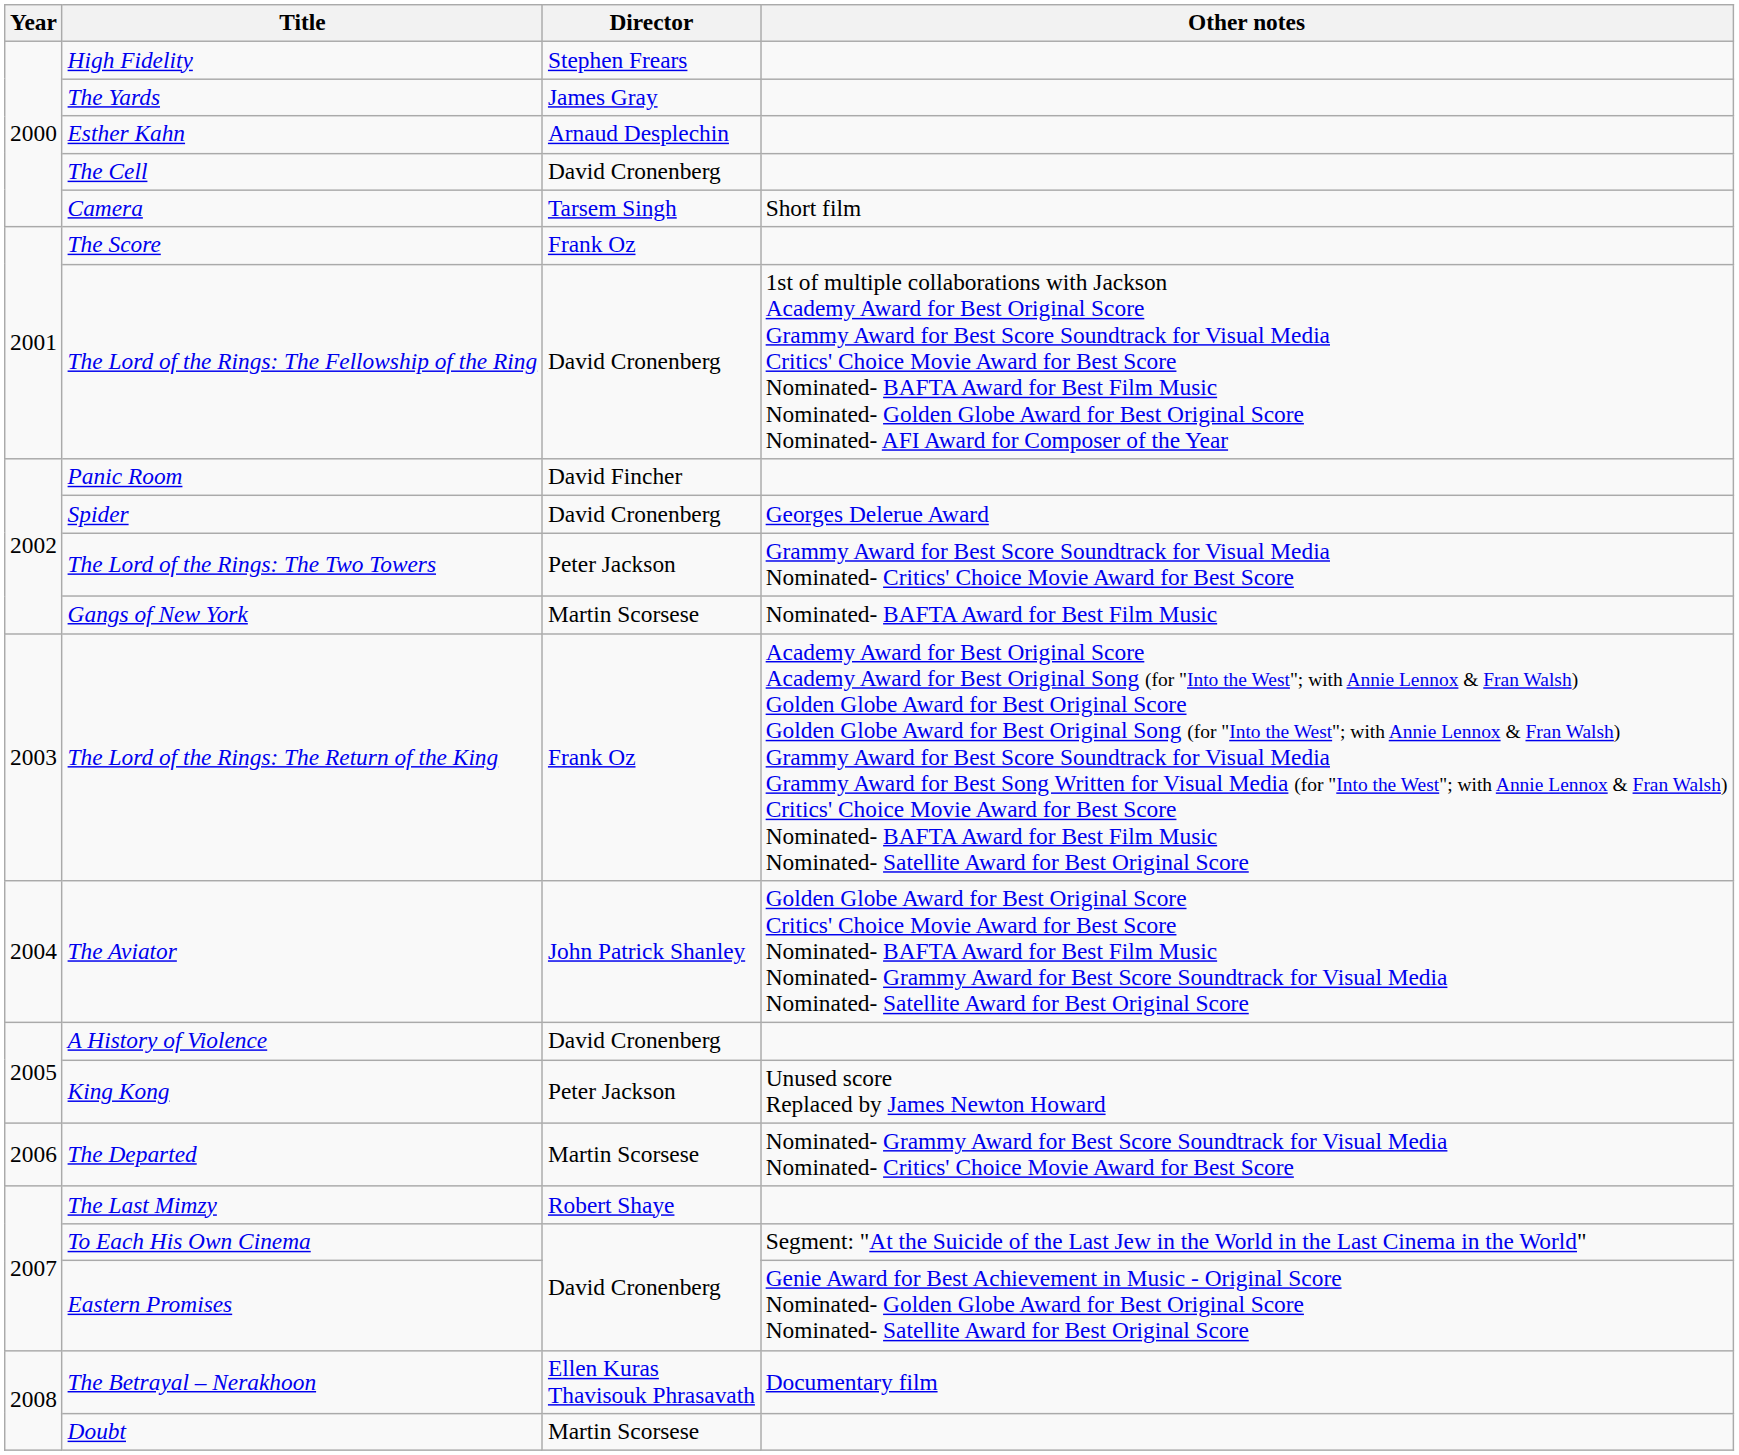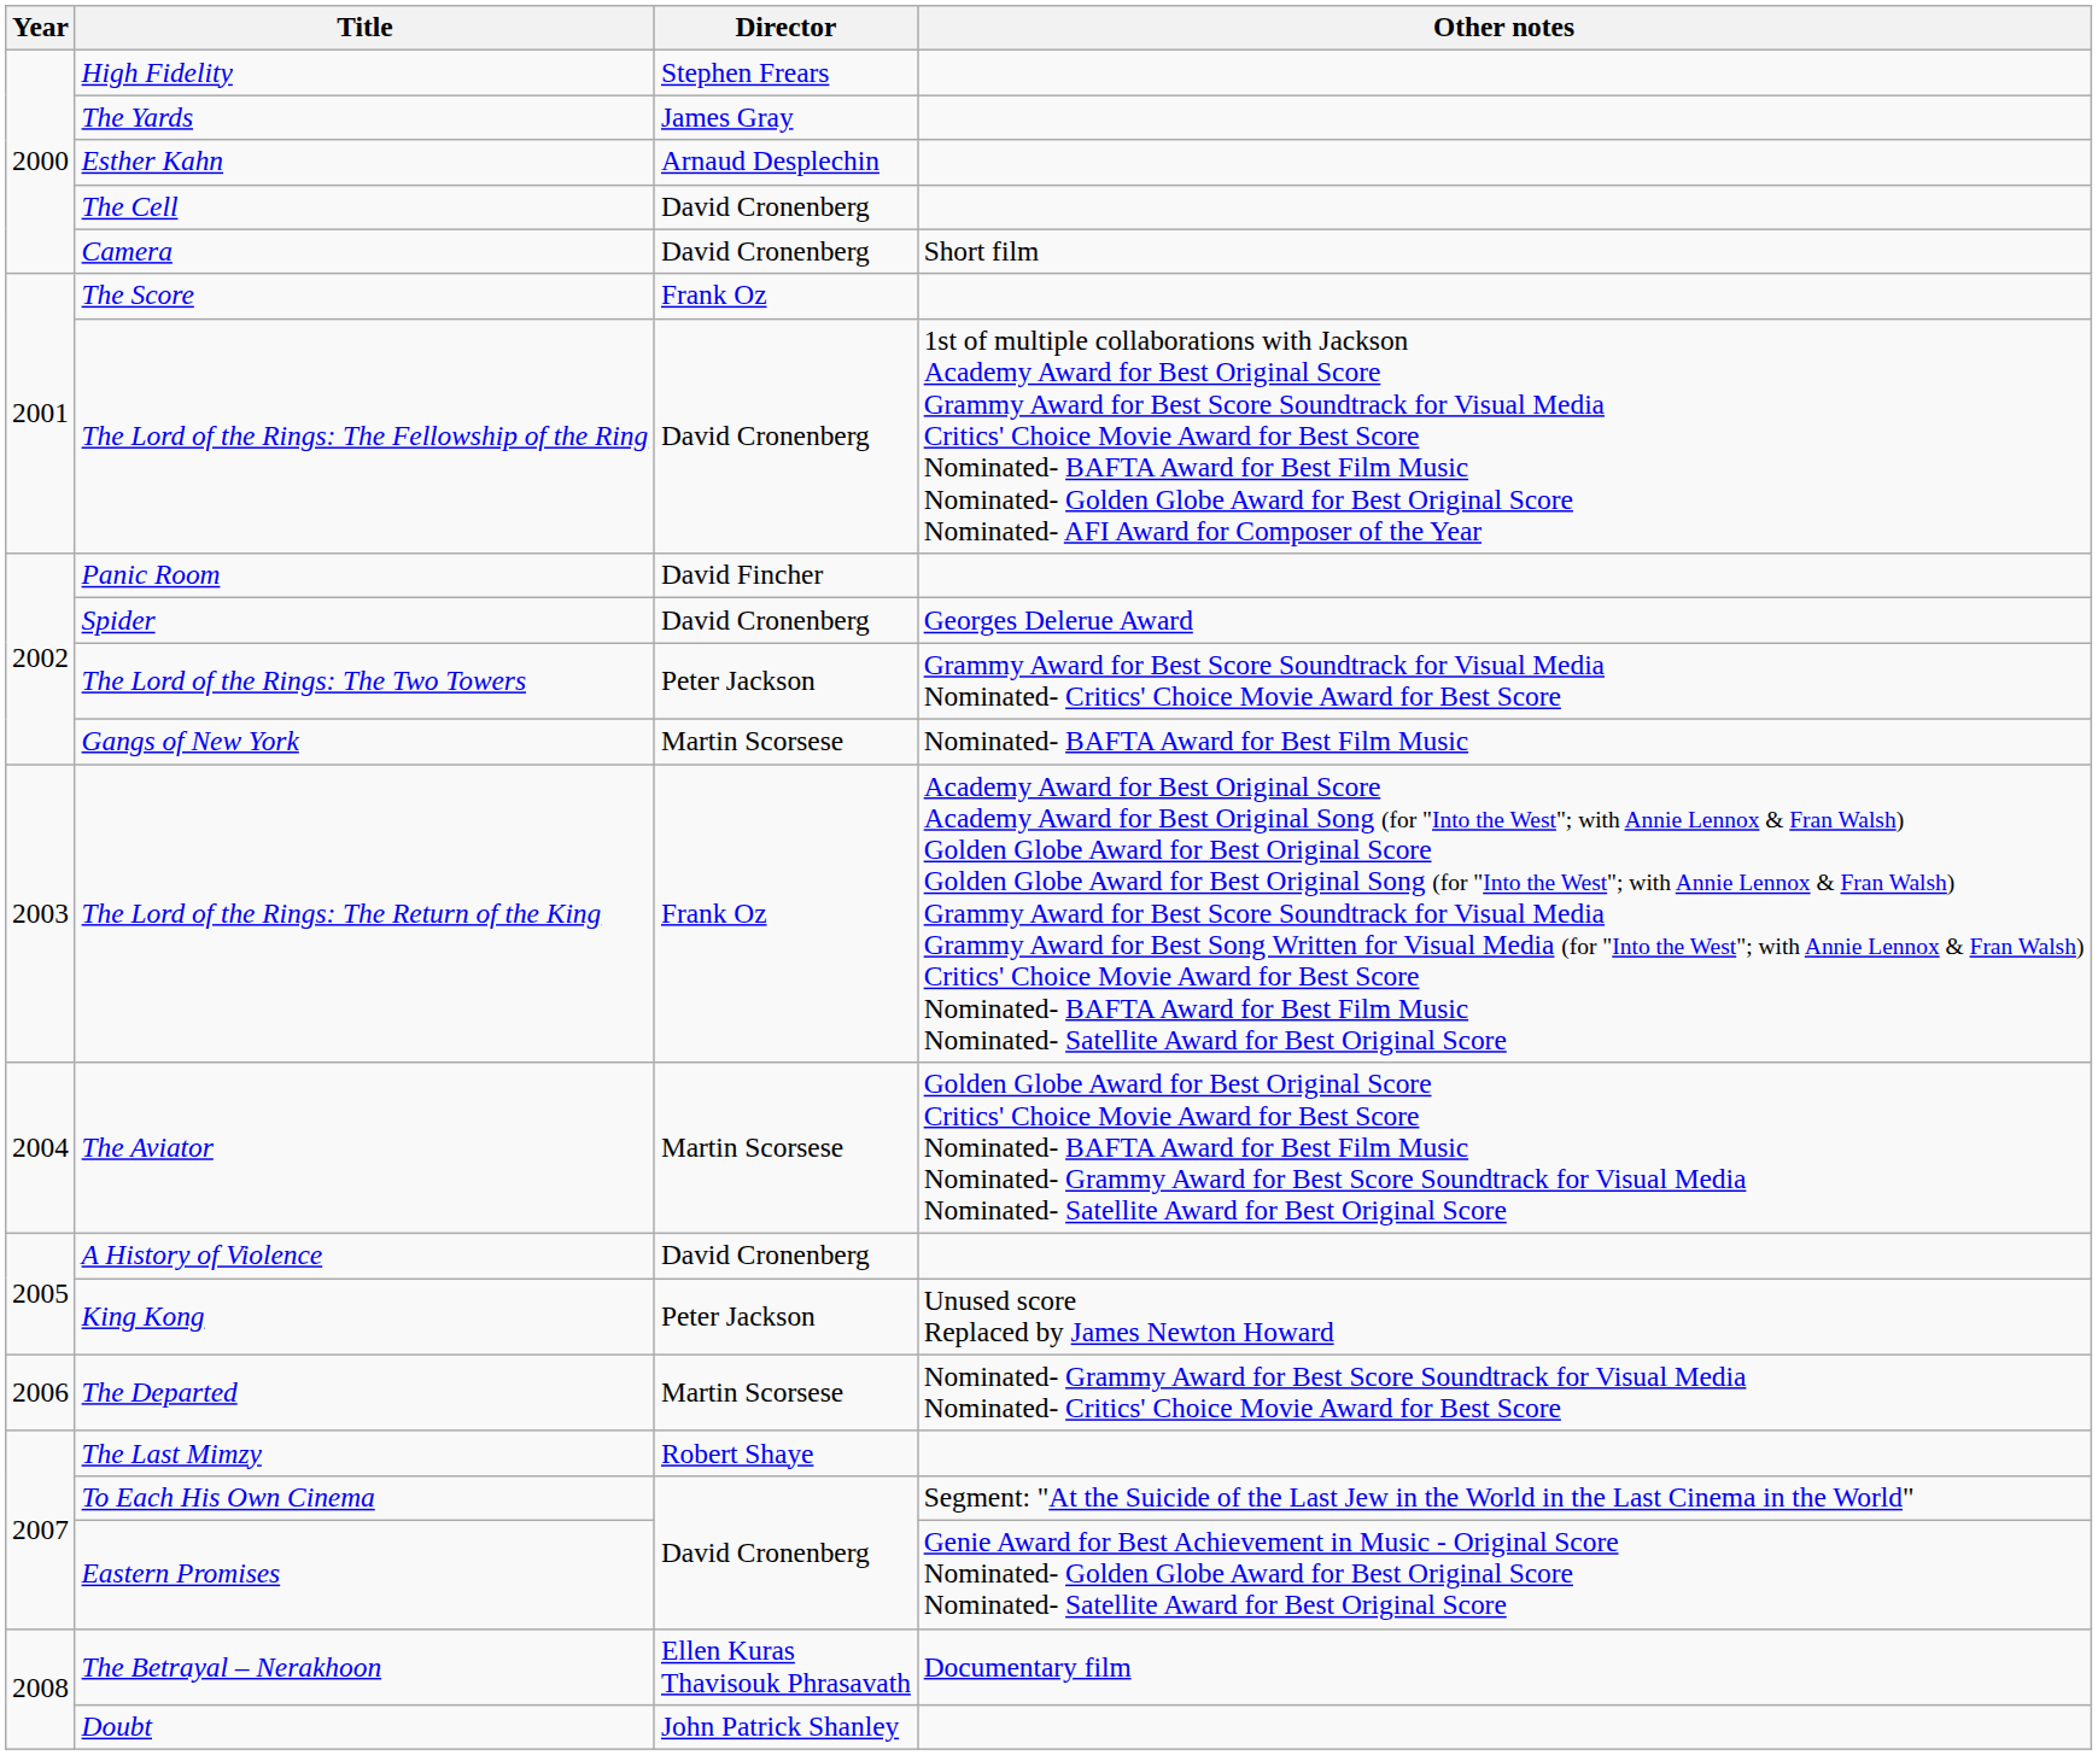Camera | Director: Tarsem Singh -> David Cronenberg
The Aviator | Director: John Patrick Shanley -> Martin Scorsese
Doubt | Director: Martin Scorsese -> John Patrick Shanley
